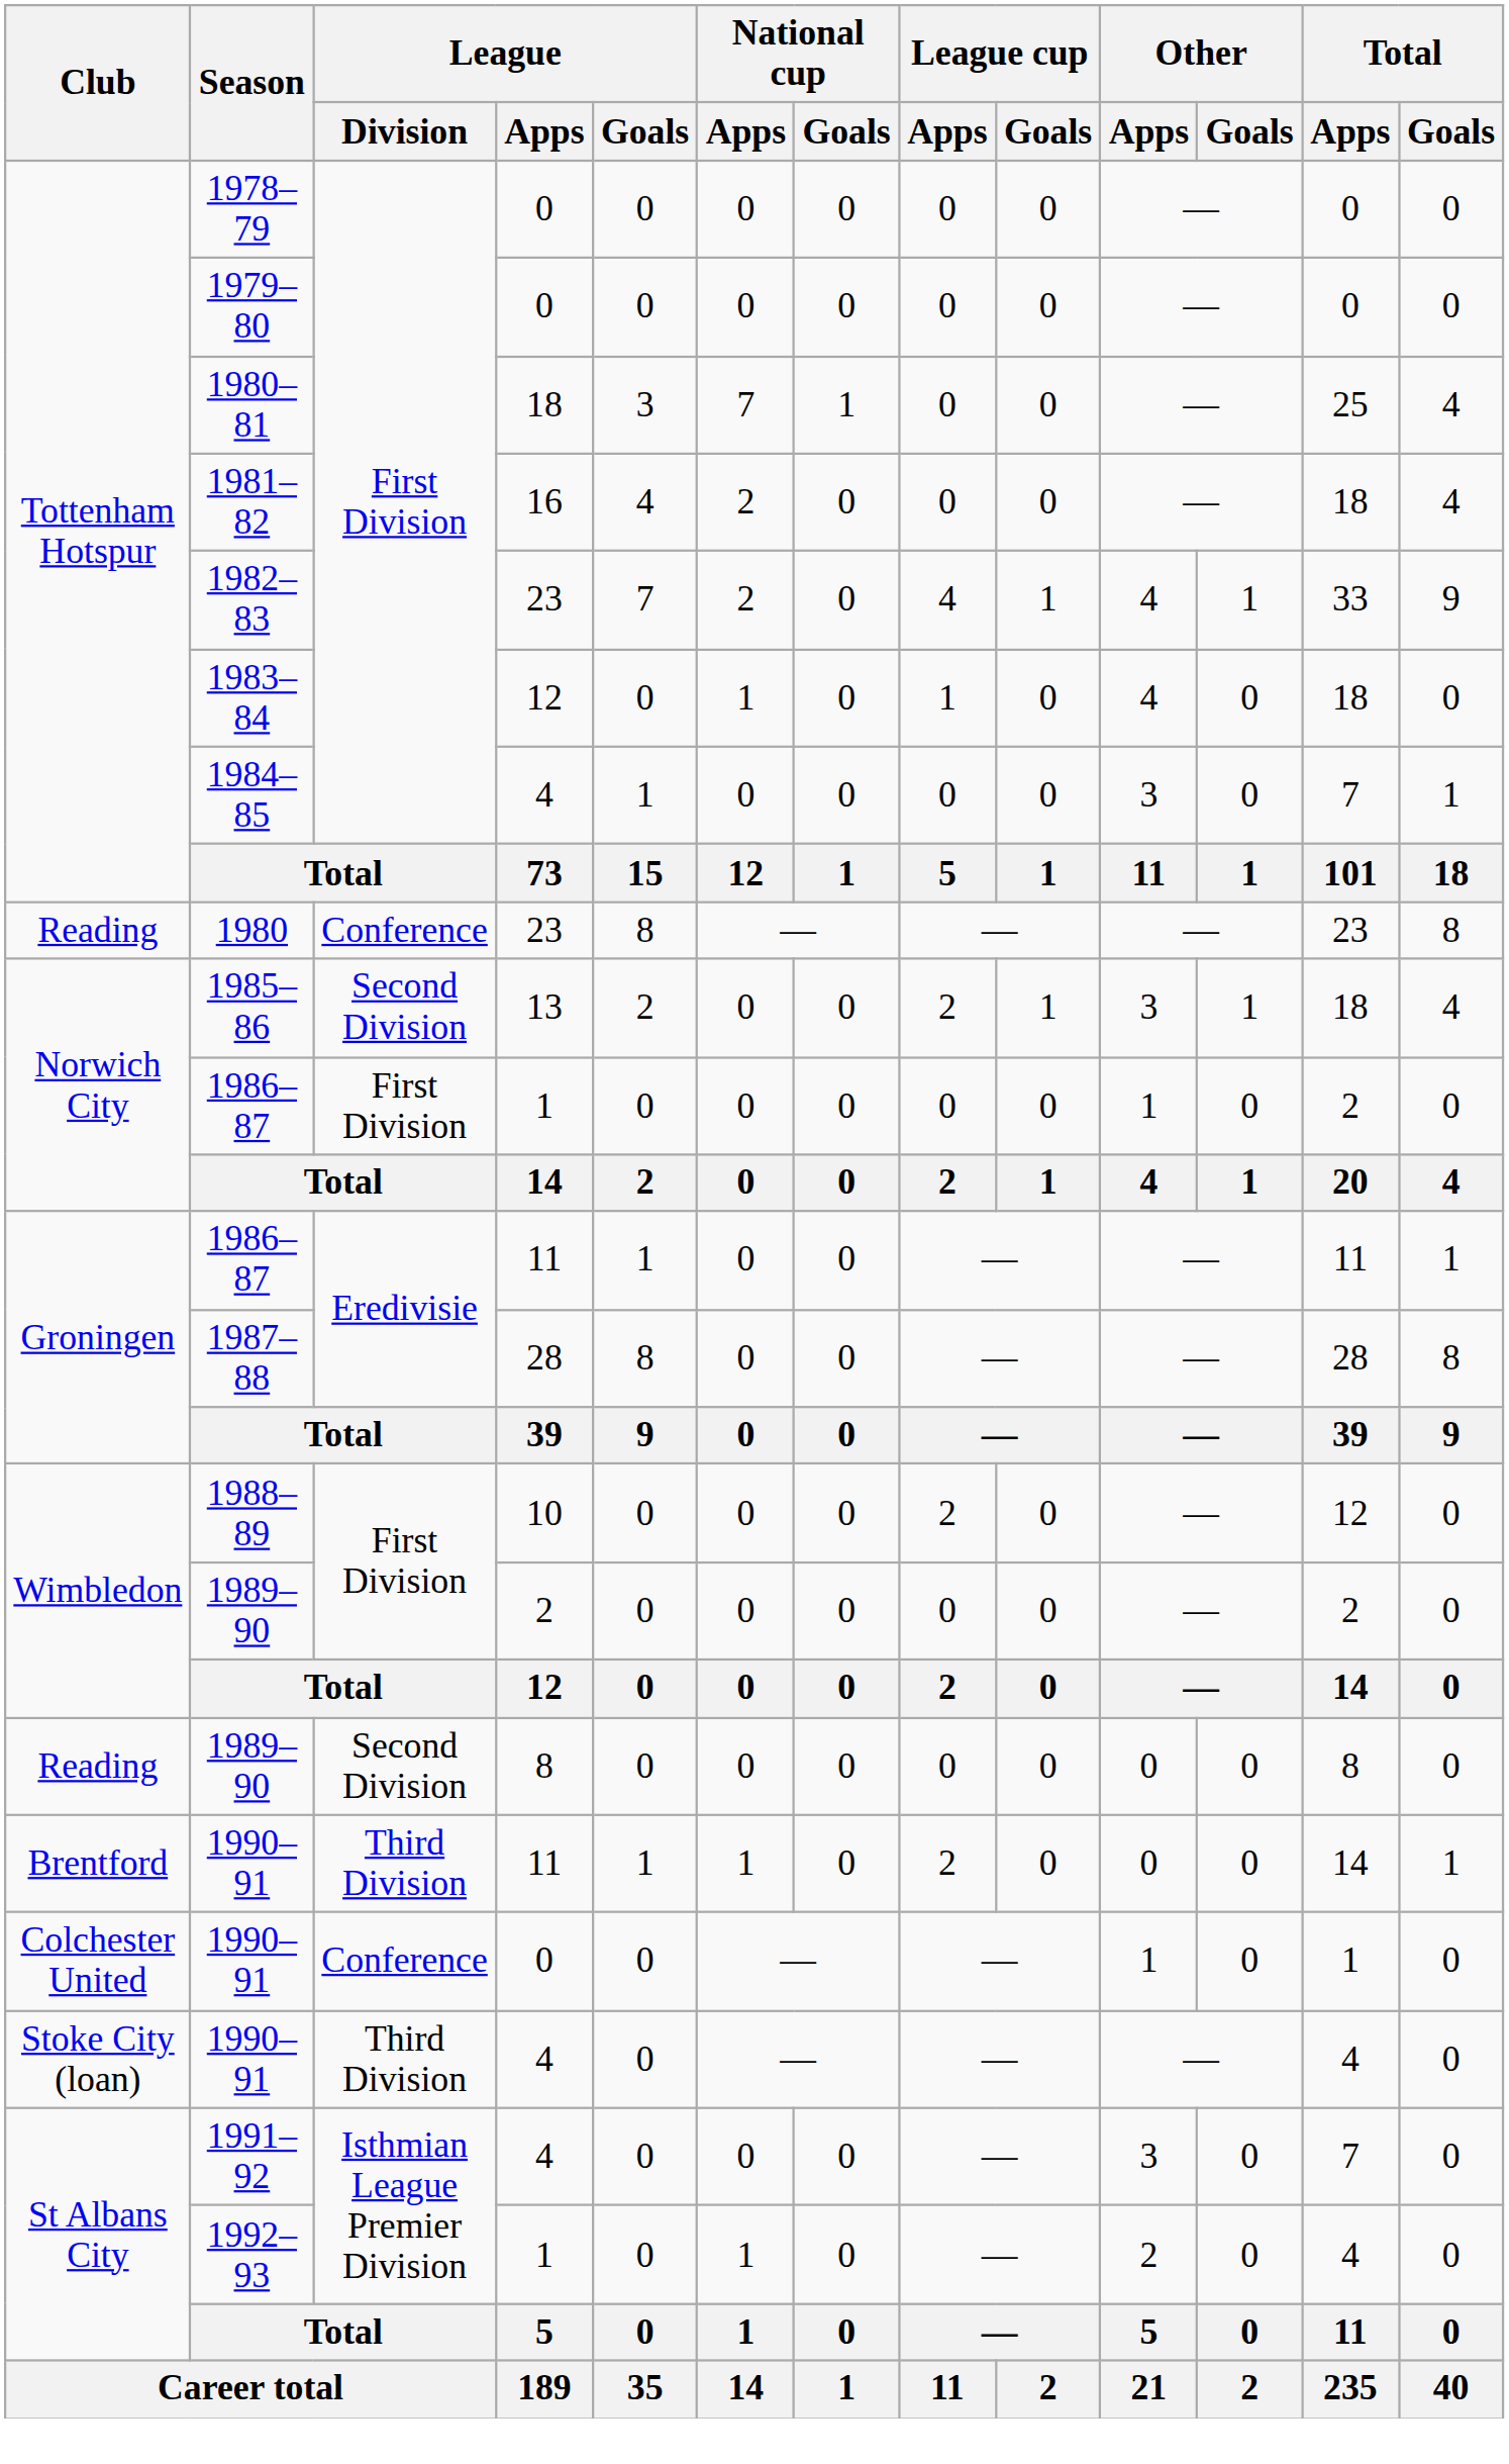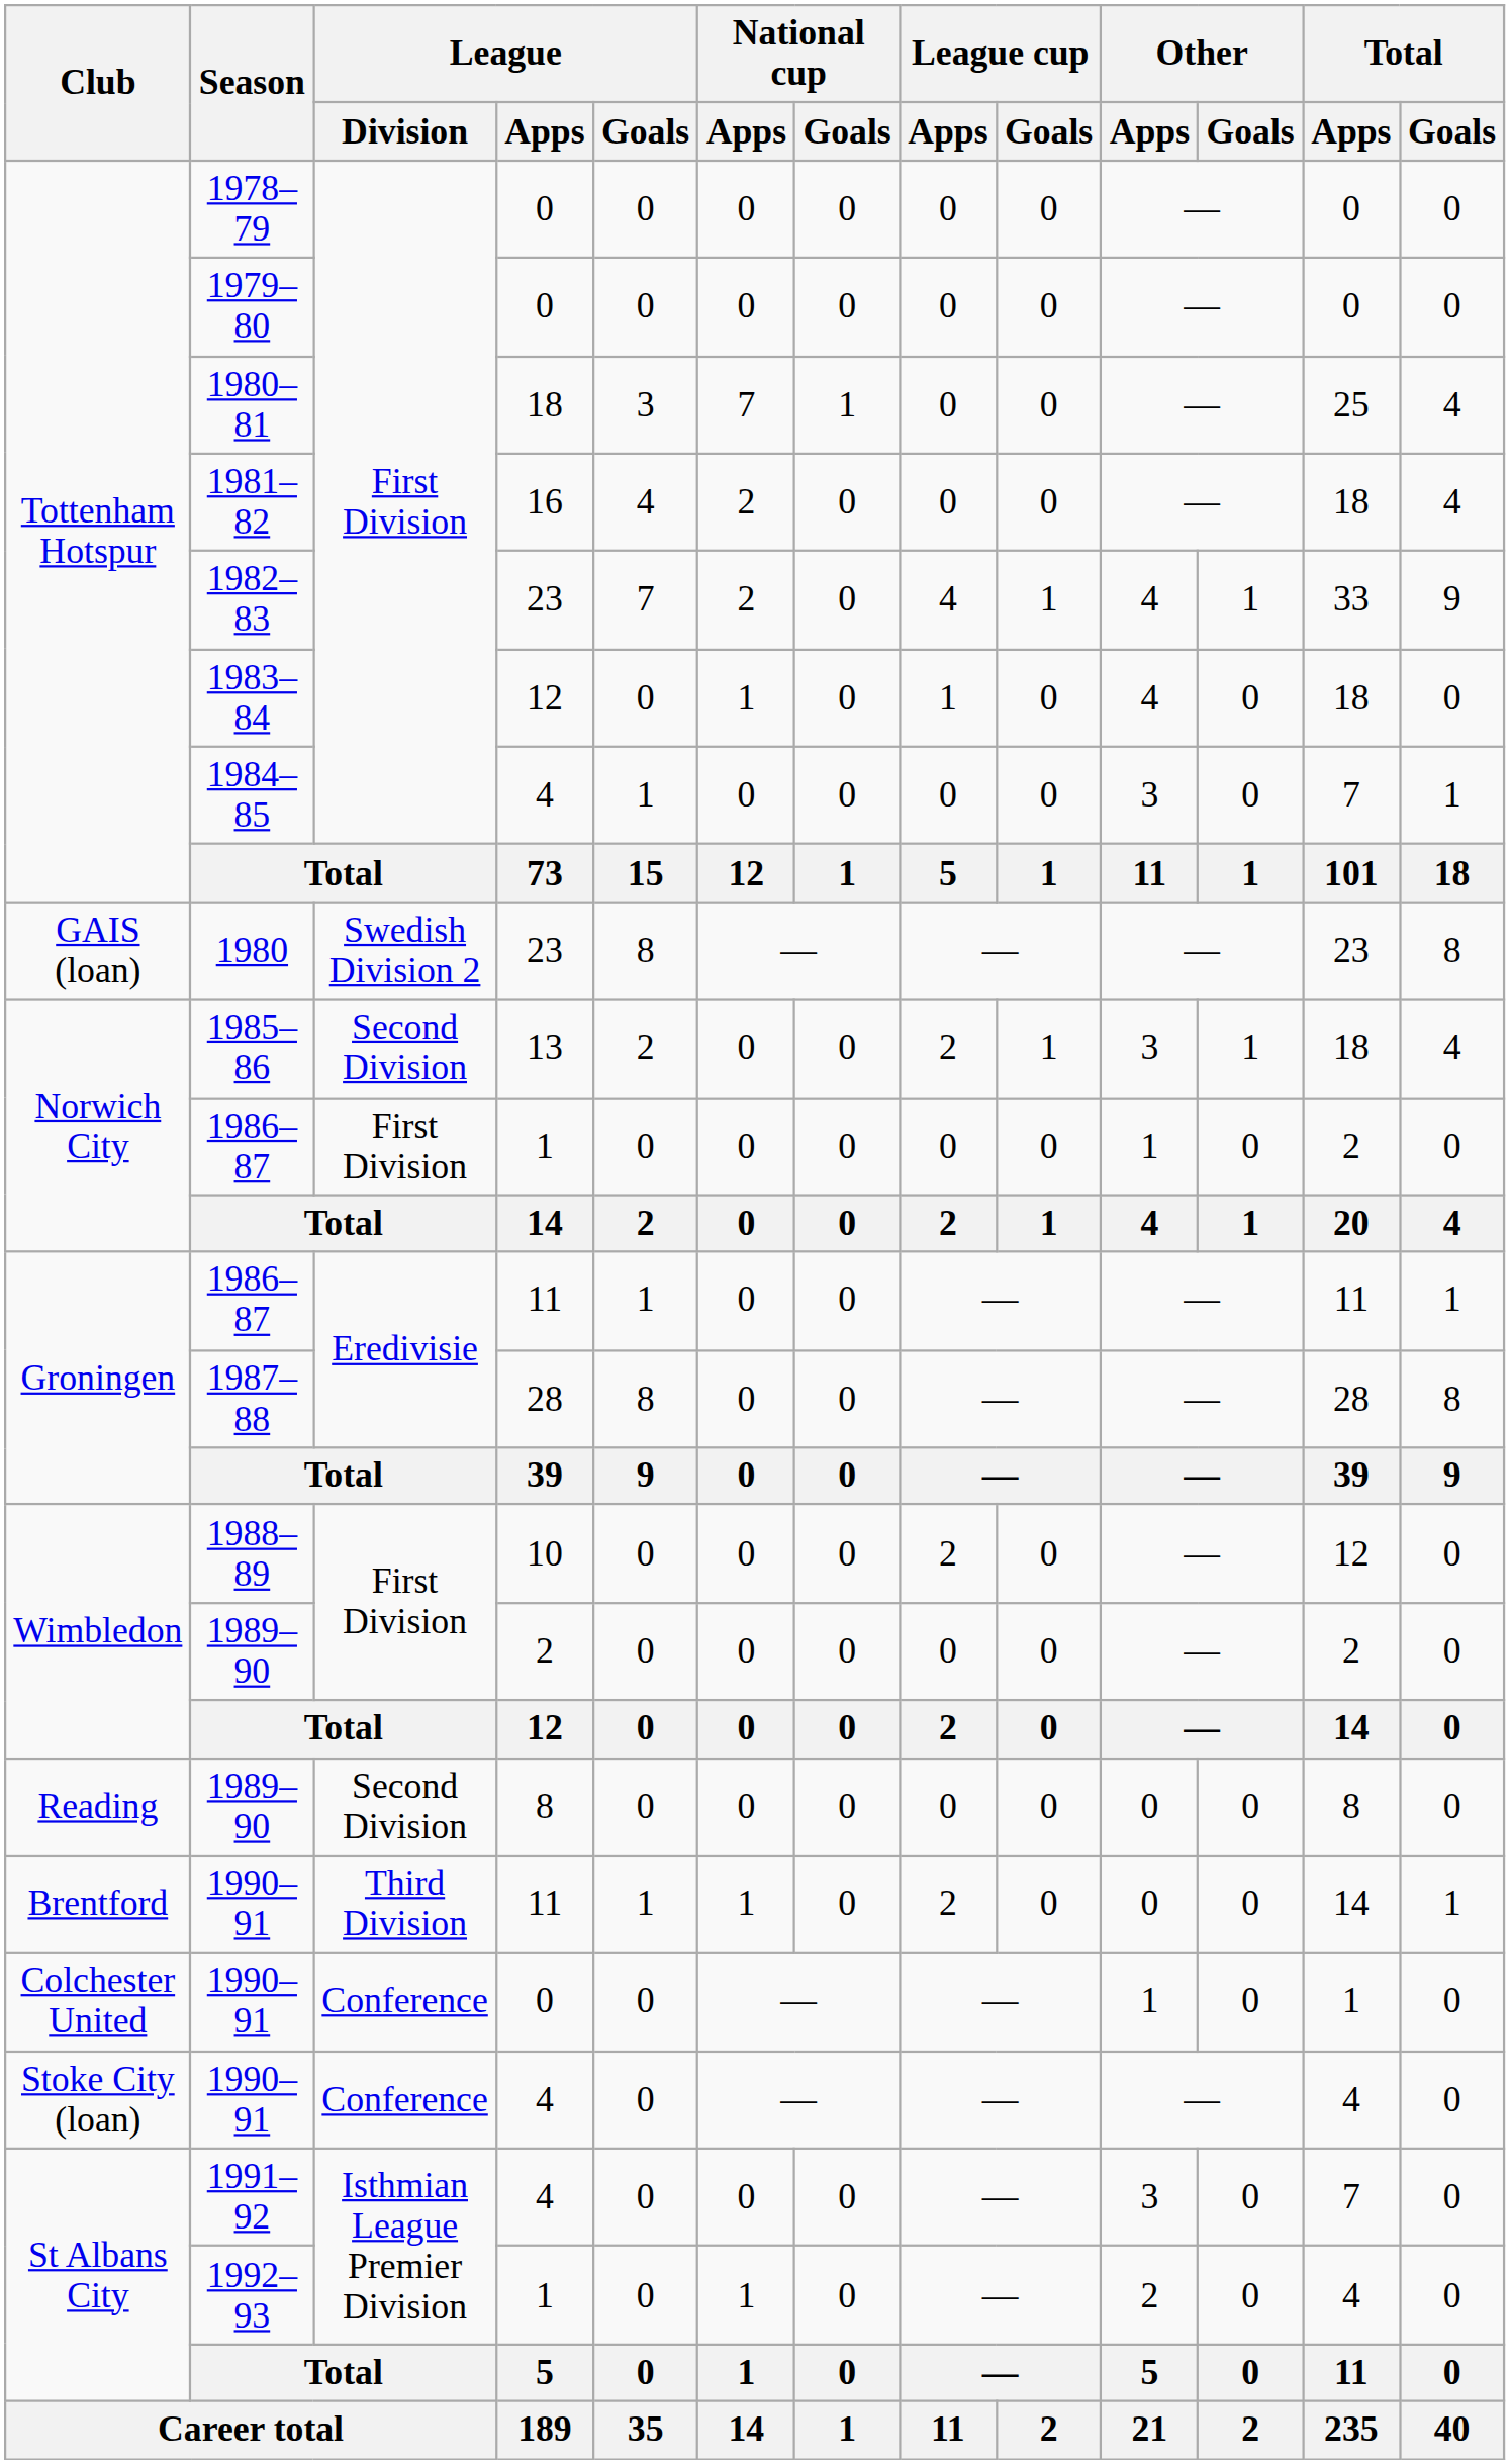1980 | Club: Reading -> GAIS (loan)
1980 | League / Division: Conference -> Swedish Division 2
1990–91 / 4 | League / Division: Third Division -> Conference
